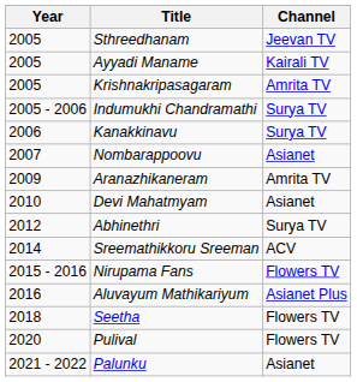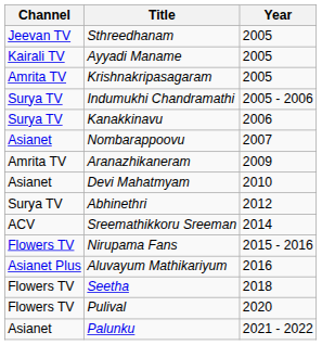columns swapped: Year <-> Channel
